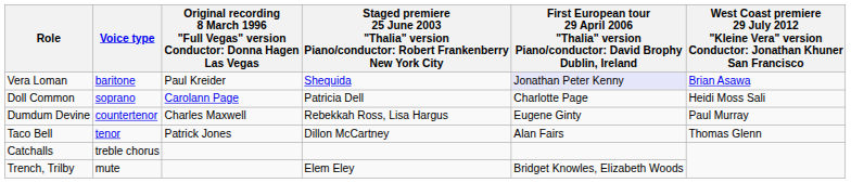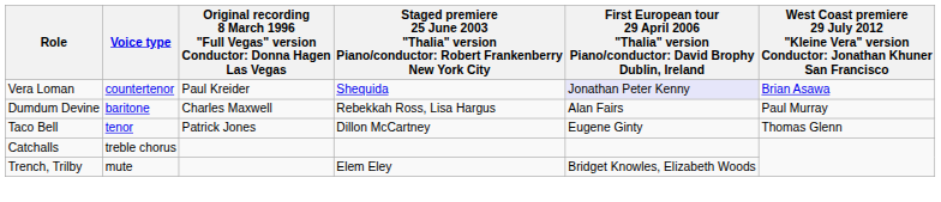Vera Loman | Voice type: baritone -> countertenor
- row: Doll Common | soprano | Carolann Page | Patricia Dell | Charlotte Page | Heidi Moss Sali
Dumdum Devine | Voice type: countertenor -> baritone
Dumdum Devine | column 5: Eugene Ginty -> Alan Fairs
Taco Bell | column 5: Alan Fairs -> Eugene Ginty
